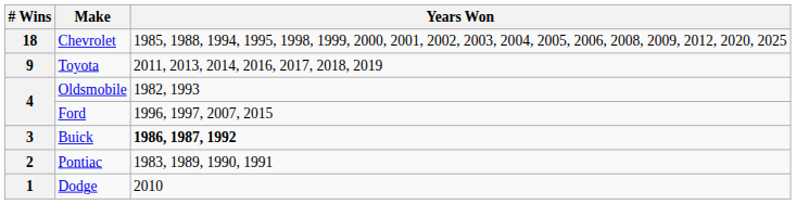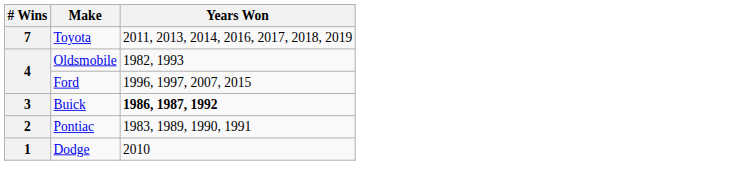- row: 18 | Chevrolet | 1985, 1988, 1994, 1995, 1998, 1999, 2000, 2001, 2002, 2003, 2004, 2005, 2006, 2008, 2009, 2012, 2020, 2025
Toyota | # Wins: 9 -> 7
